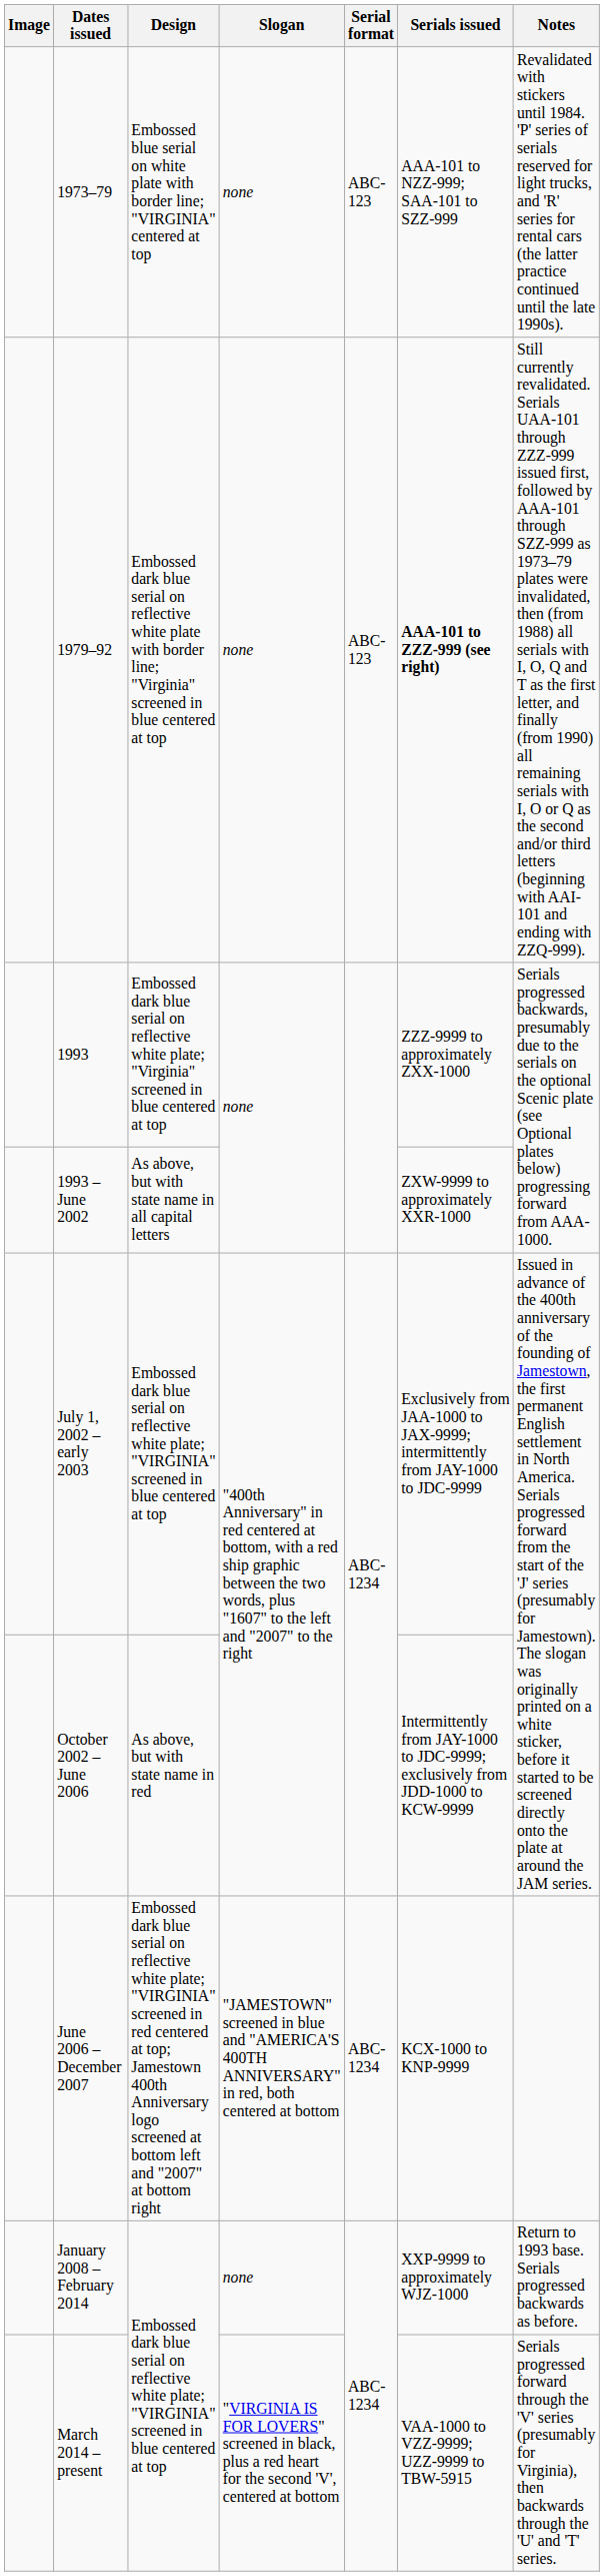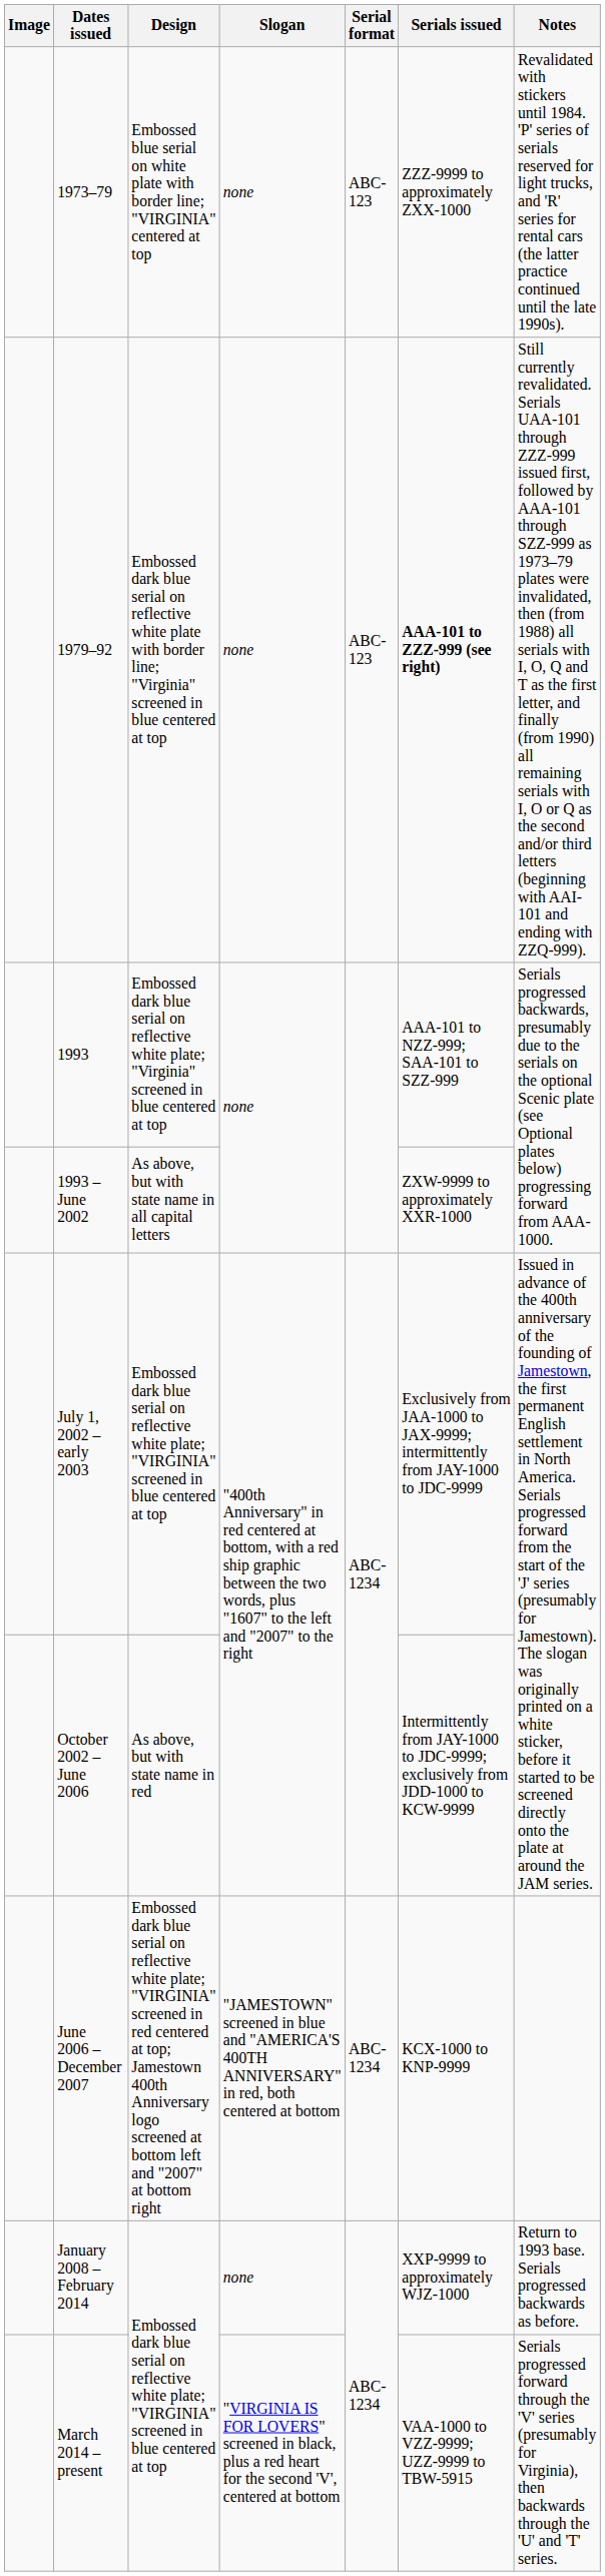1973–79 | Serials issued: AAA-101 to NZZ-999; SAA-101 to SZZ-999 -> ZZZ-9999 to approximately ZXX-1000
1993 | Serials issued: ZZZ-9999 to approximately ZXX-1000 -> AAA-101 to NZZ-999; SAA-101 to SZZ-999
